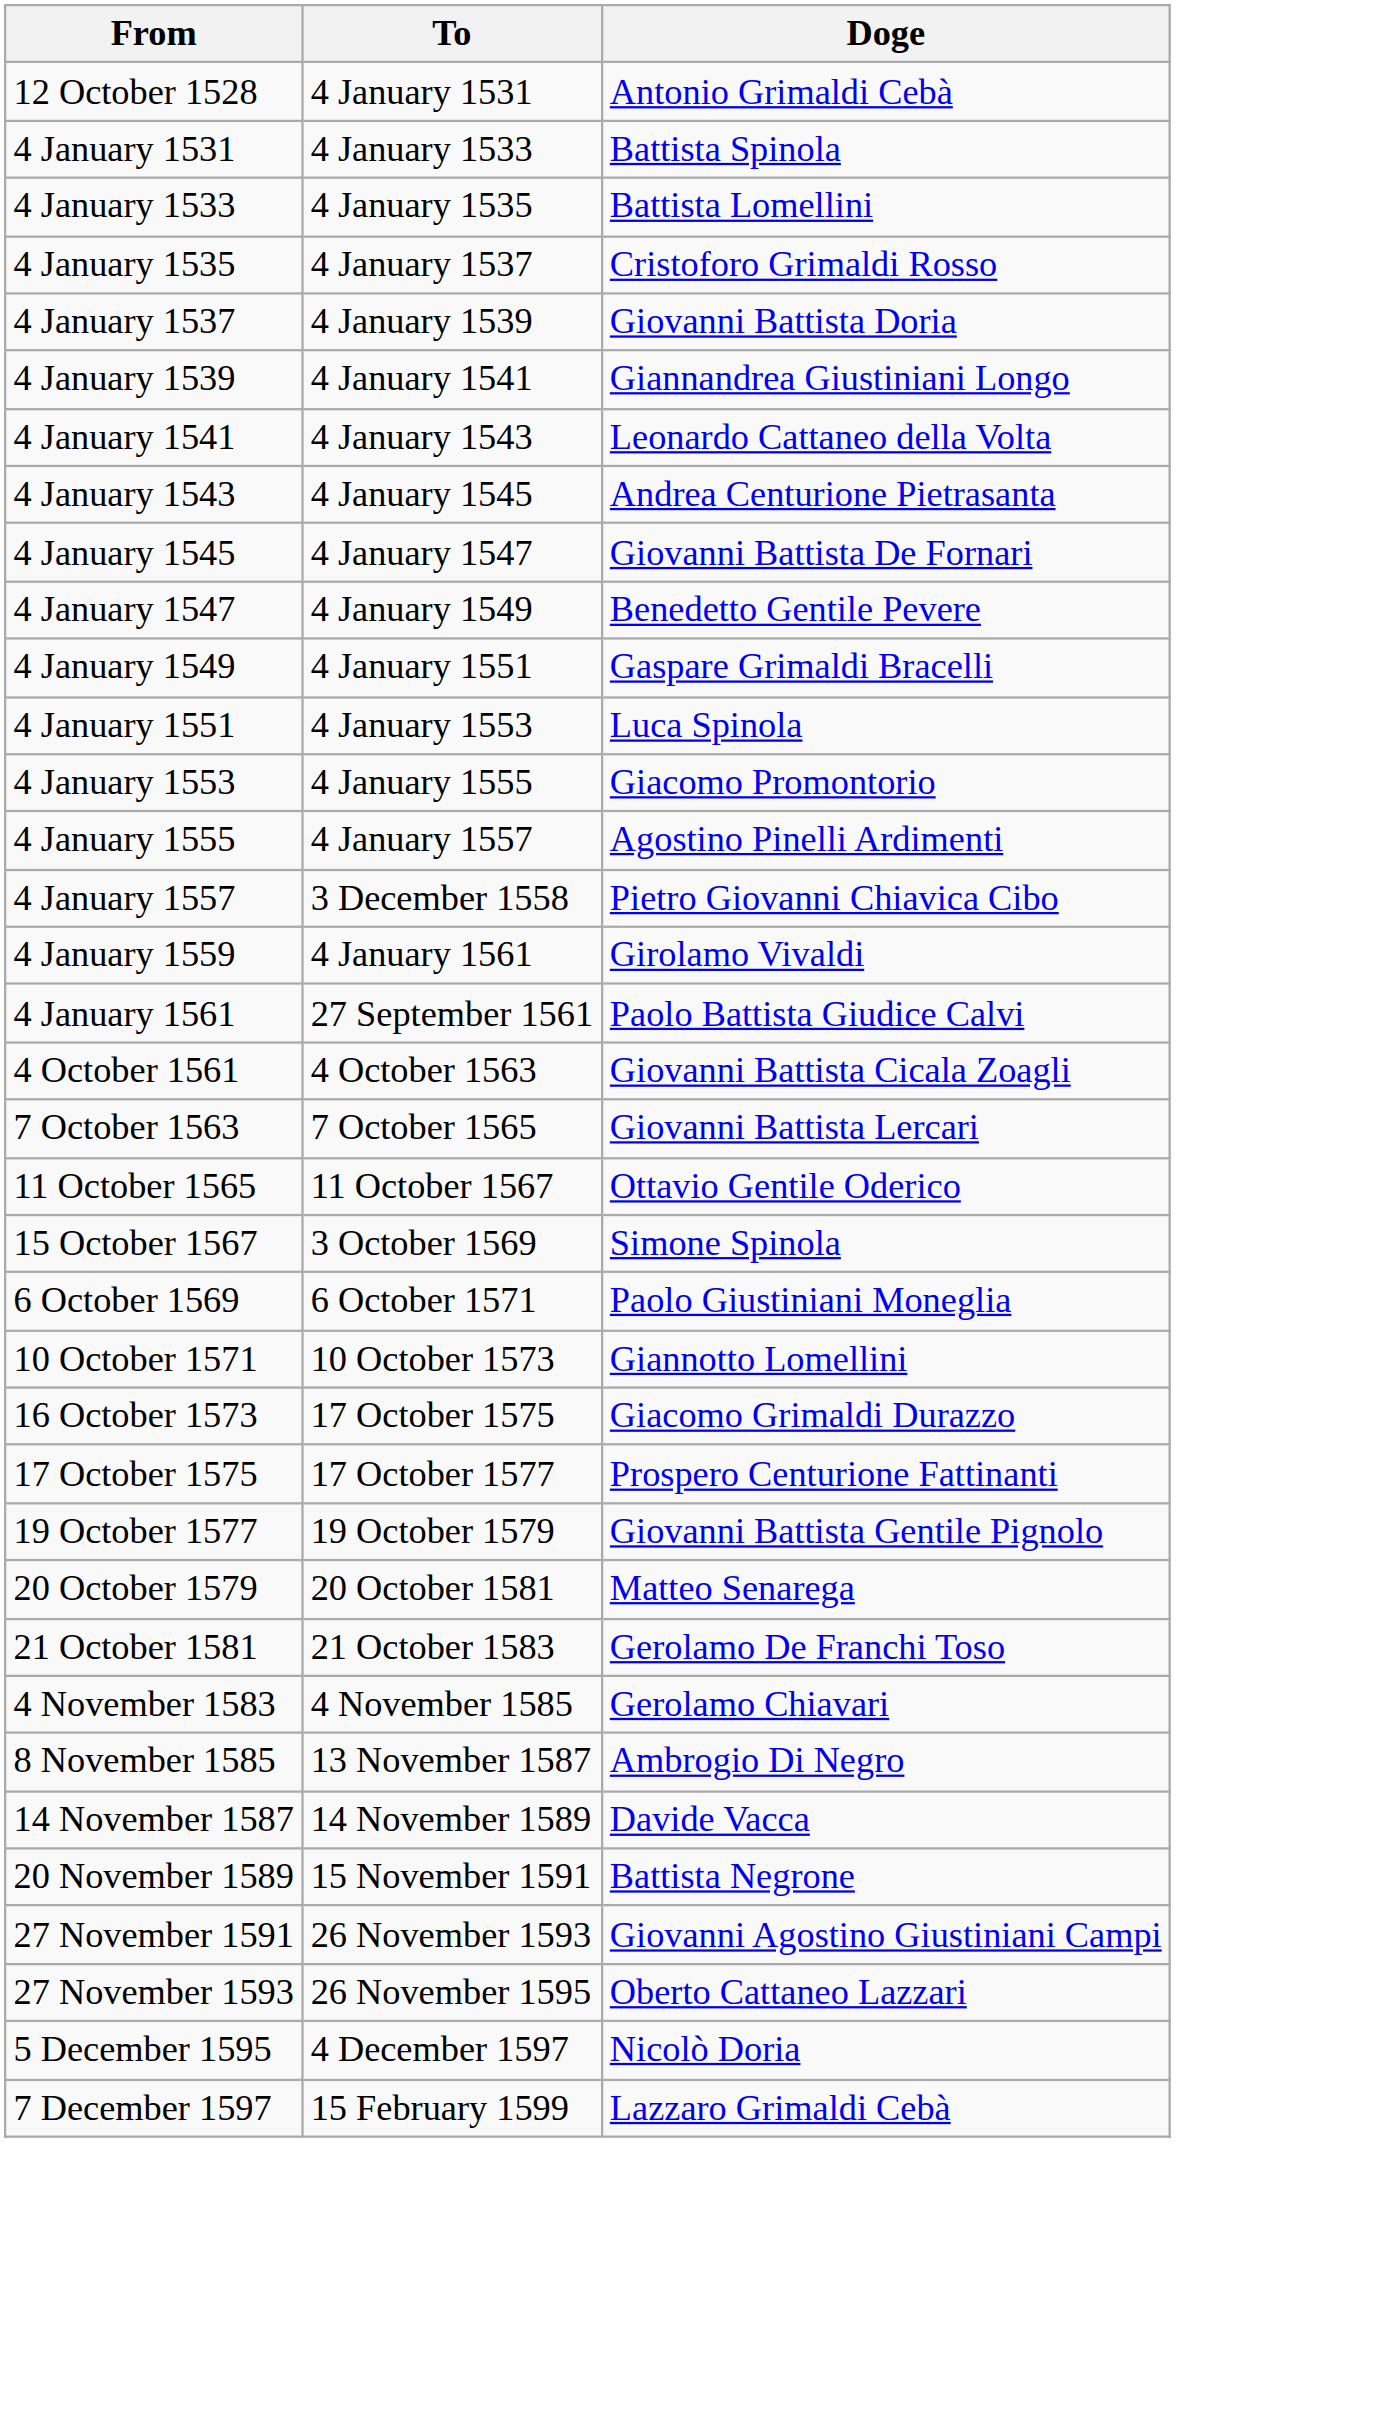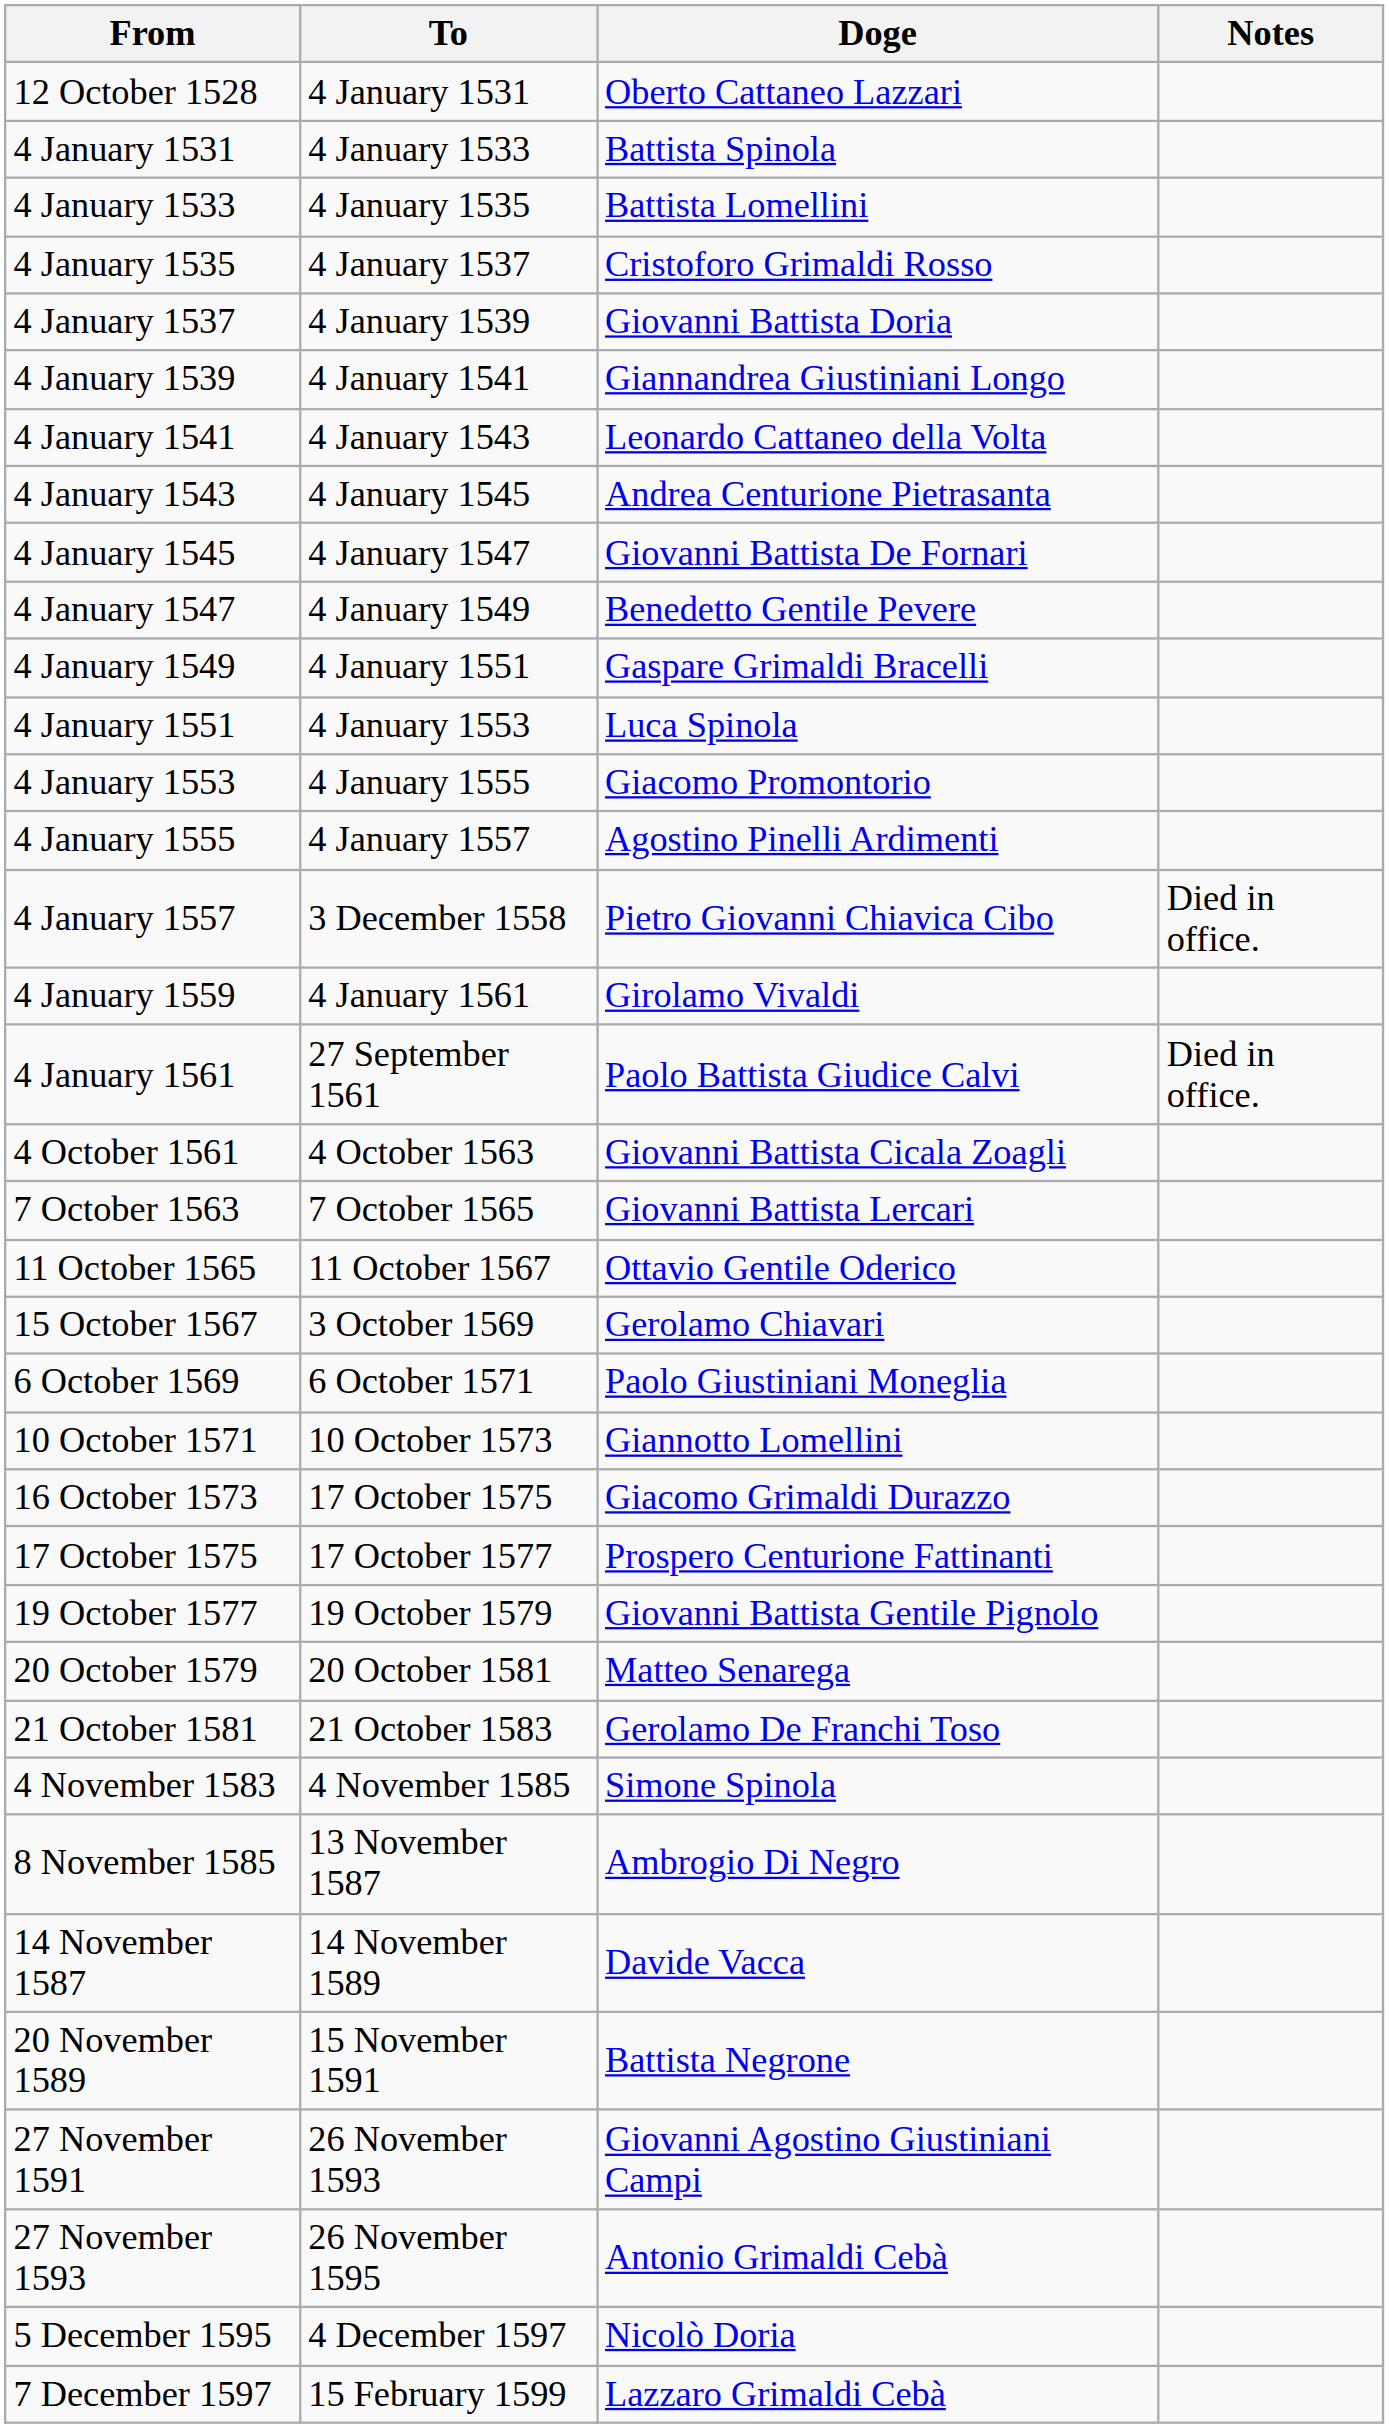+ column: Notes | Died in office. | Died in office.
12 October 1528 | Doge: Antonio Grimaldi Cebà -> Oberto Cattaneo Lazzari
15 October 1567 | Doge: Simone Spinola -> Gerolamo Chiavari
4 November 1583 | Doge: Gerolamo Chiavari -> Simone Spinola
27 November 1593 | Doge: Oberto Cattaneo Lazzari -> Antonio Grimaldi Cebà
